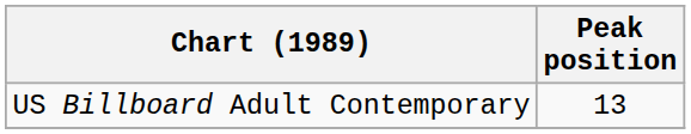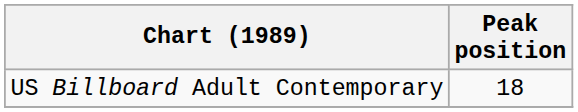US Billboard Adult Contemporary | Peak position: 13 -> 18
